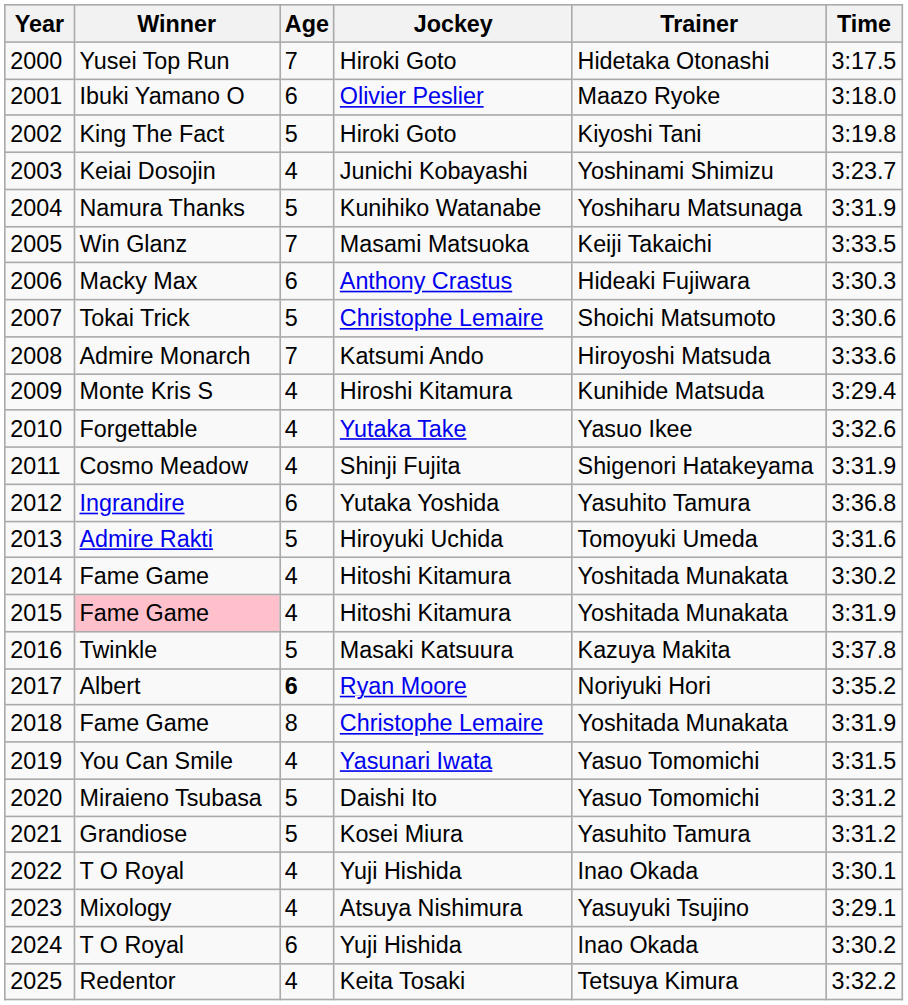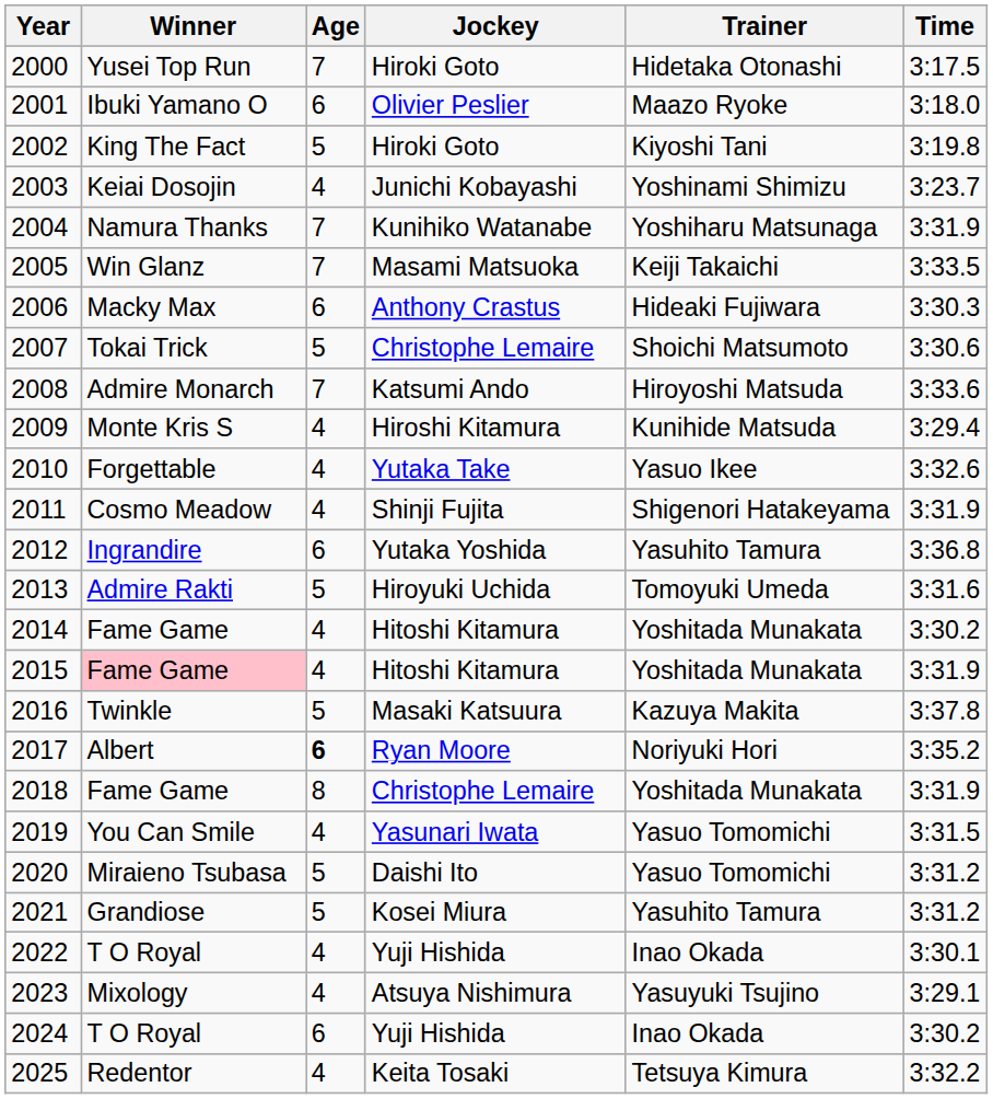2004 | Age: 5 -> 7
